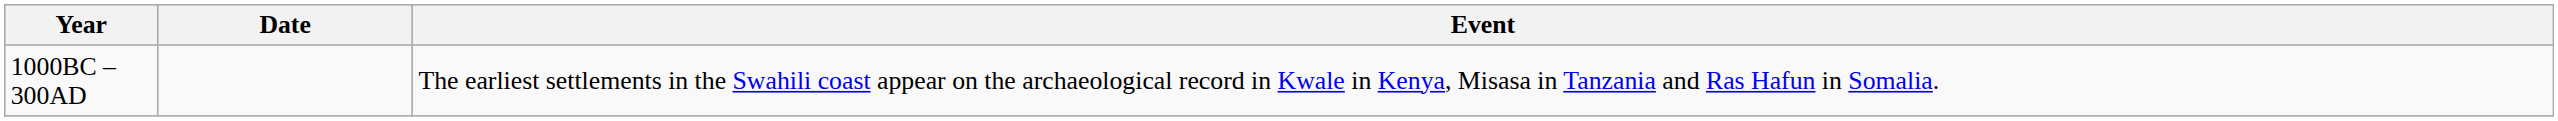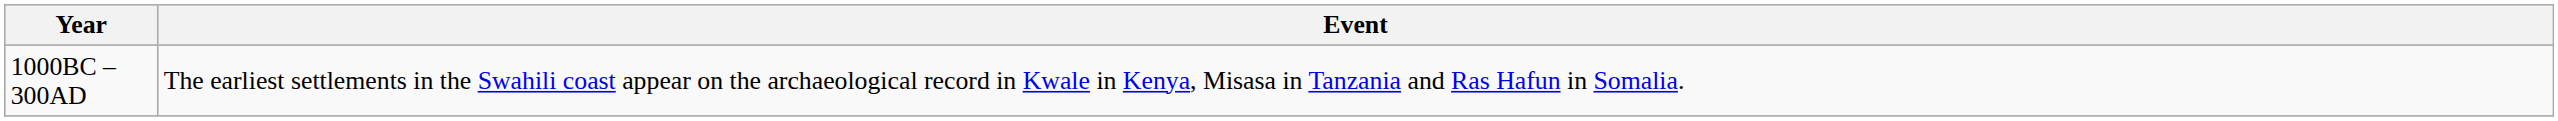- column: Date
